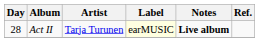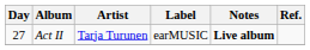Act II | Day: 28 -> 27
Act II | Label: lightyellow background -> no background
